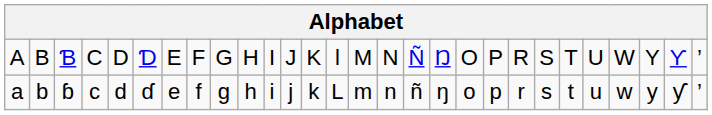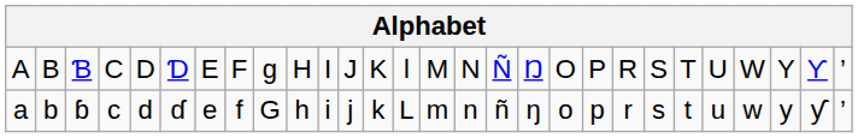A | column 9: G -> g
a | column 9: g -> G
